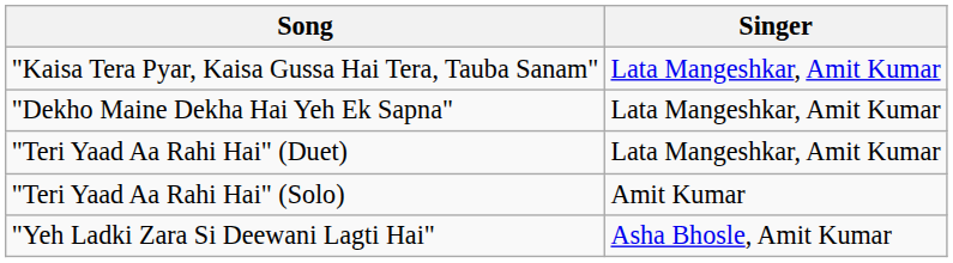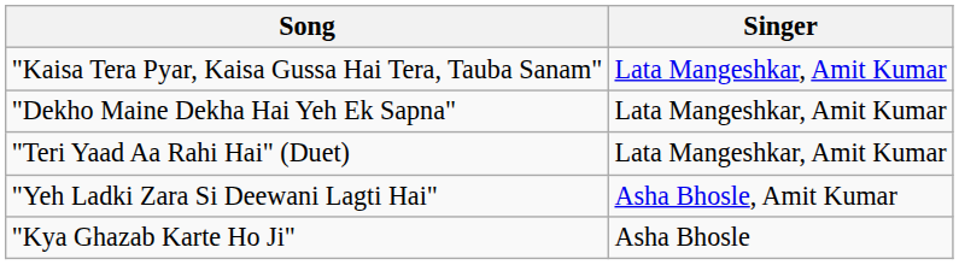- row: "Teri Yaad Aa Rahi Hai" (Solo) | Amit Kumar
+ row: "Kya Ghazab Karte Ho Ji" | Asha Bhosle
